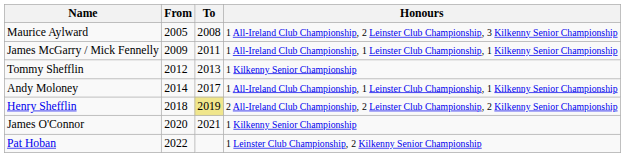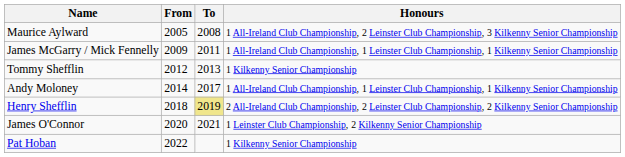James O'Connor | Honours: 1 Kilkenny Senior Championship -> 1 Leinster Club Championship, 2 Kilkenny Senior Championship
Pat Hoban | Honours: 1 Leinster Club Championship, 2 Kilkenny Senior Championship -> 1 Kilkenny Senior Championship
